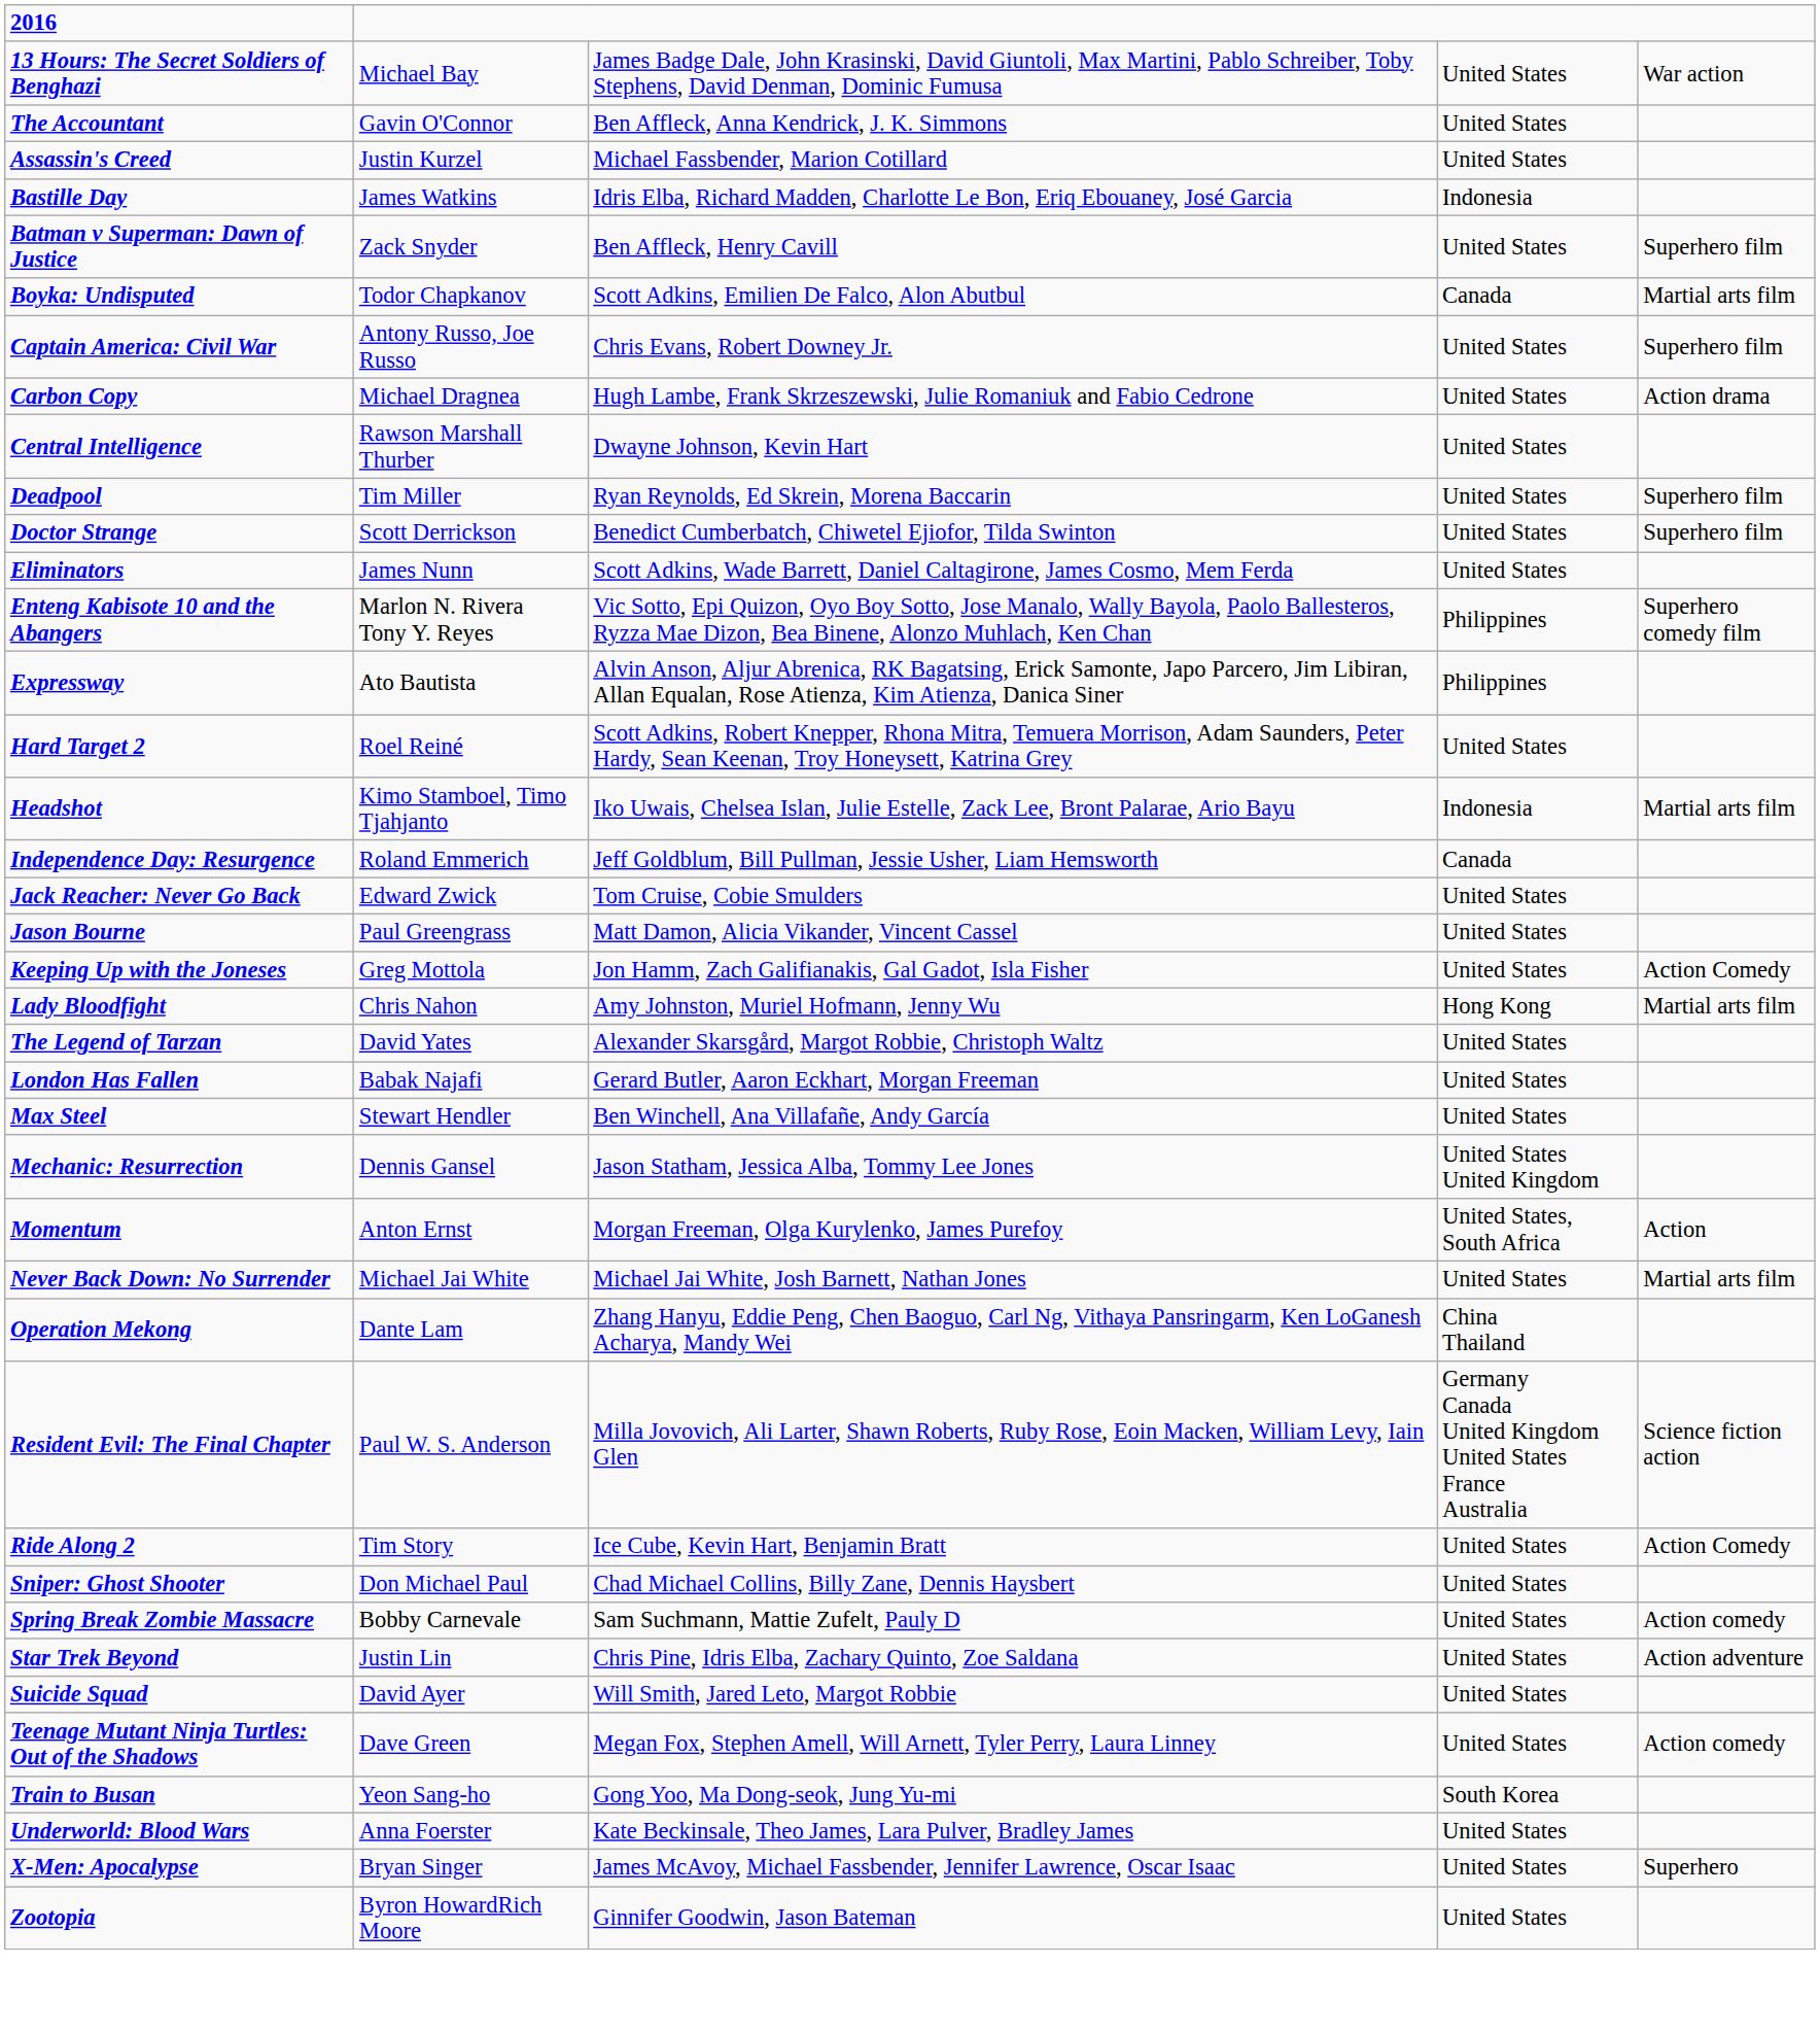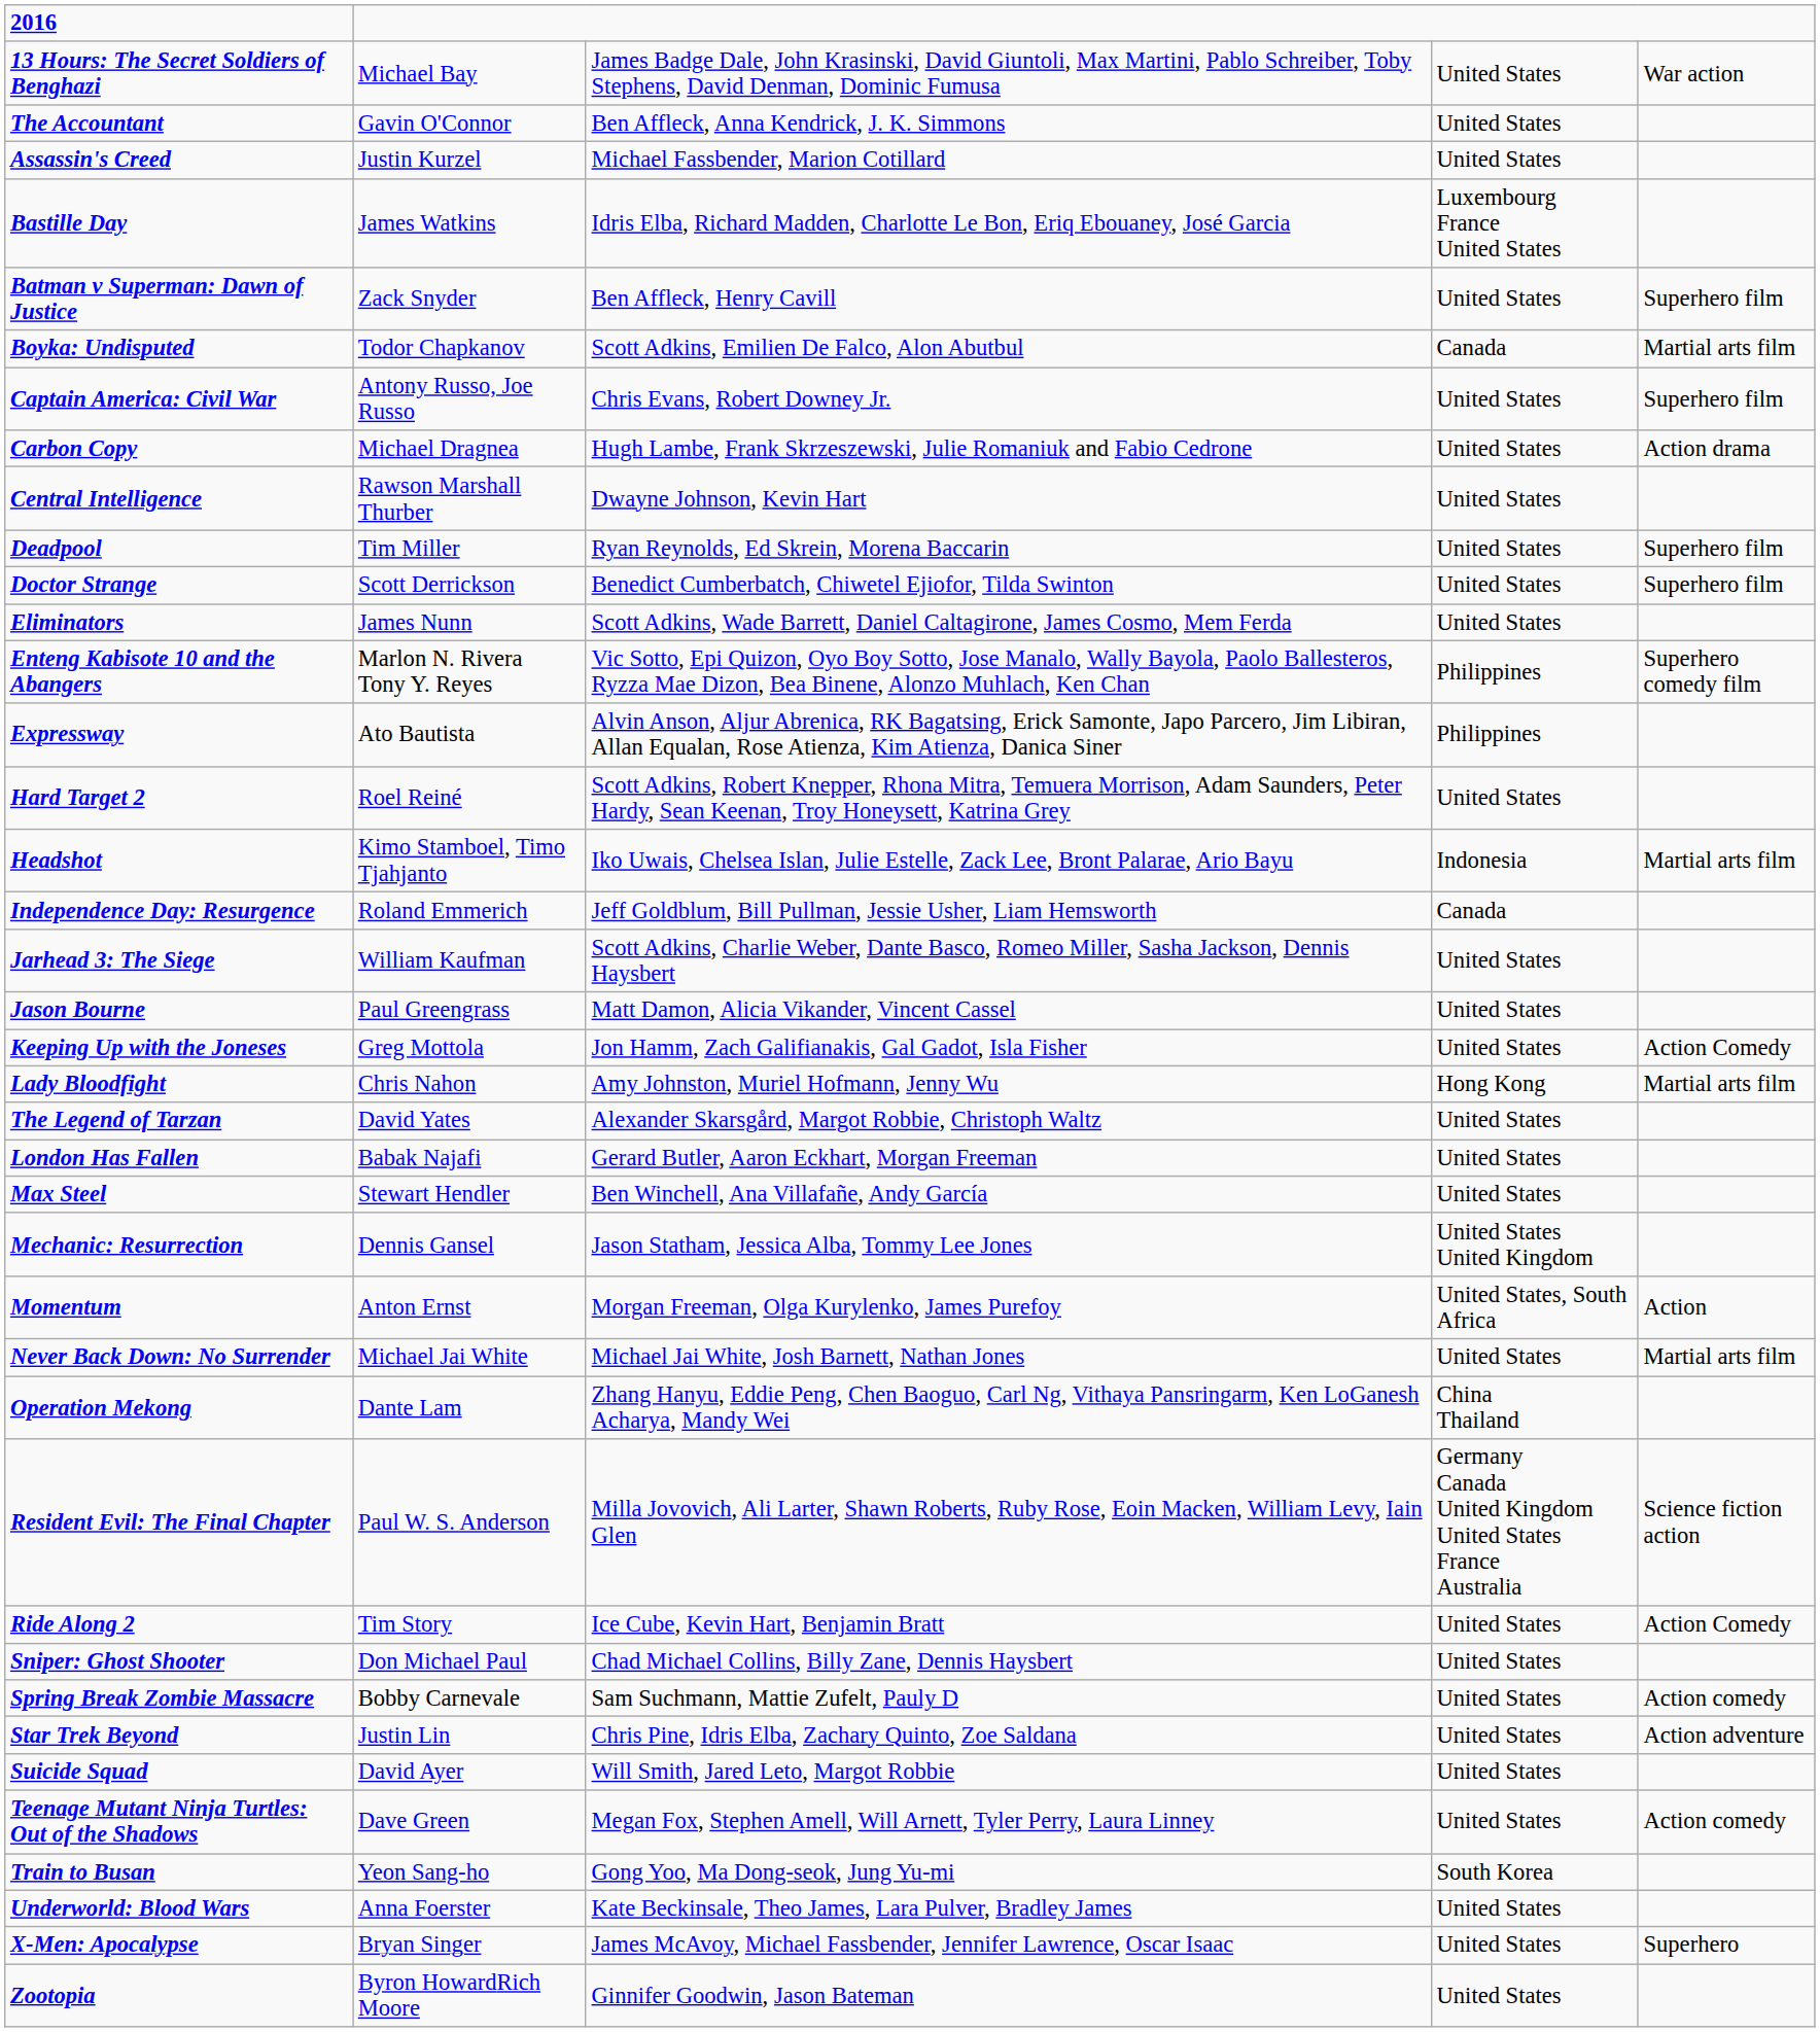Bastille Day | column 4: Indonesia -> Luxembourg France United States
- row: Jack Reacher: Never Go Back | Edward Zwick | Tom Cruise, Cobie Smulders | United States
+ row: Jarhead 3: The Siege | William Kaufman | Scott Adkins, Charlie Weber, Dante Basco, Romeo Miller, Sasha Jackson, Dennis Haysbert | United States
